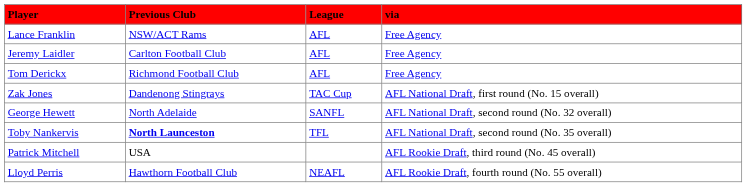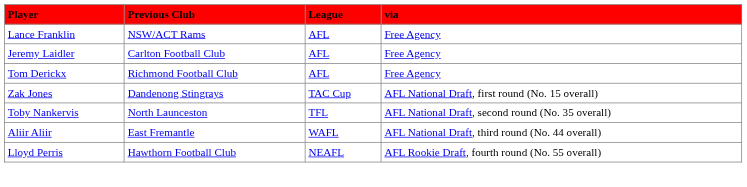- row: George Hewett | North Adelaide | SANFL | AFL National Draft, second round (No. 32 overall)
Toby Nankervis | Previous Club: bold -> normal
+ row: Aliir Aliir | East Fremantle | WAFL | AFL National Draft, third round (No. 44 overall)
- row: Patrick Mitchell | USA | AFL Rookie Draft, third round (No. 45 overall)
